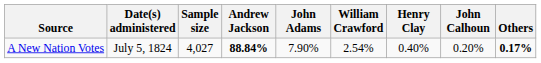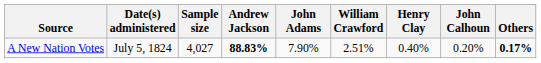A New Nation Votes | Andrew Jackson: 88.84% -> 88.83%
A New Nation Votes | William Crawford: 2.54% -> 2.51%
